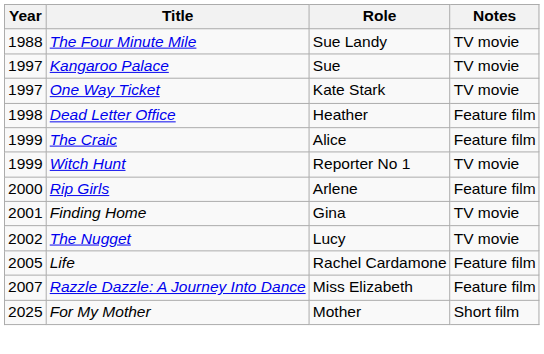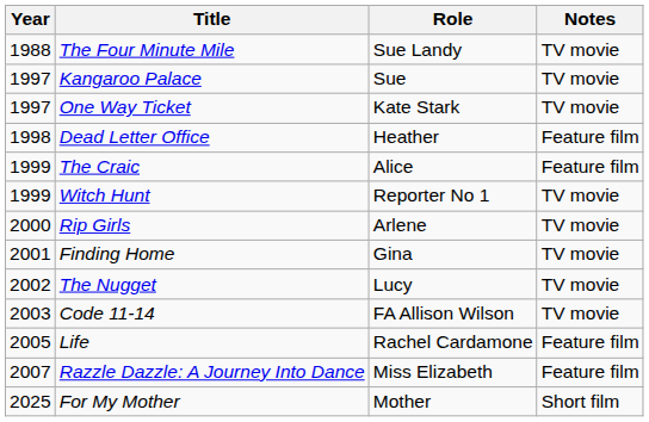Rip Girls | Notes: Feature film -> TV movie
+ row: 2003 | Code 11-14 | FA Allison Wilson | TV movie
